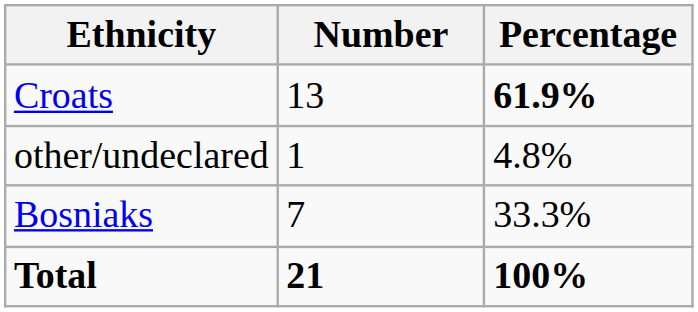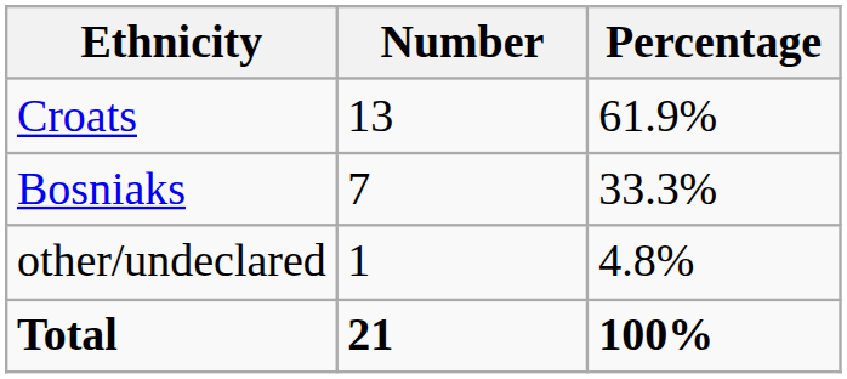Croats | Percentage: bold -> normal
rows swapped: Bosniaks <-> other/undeclared
